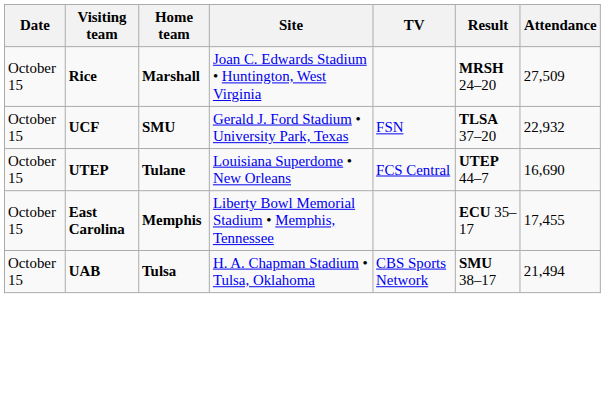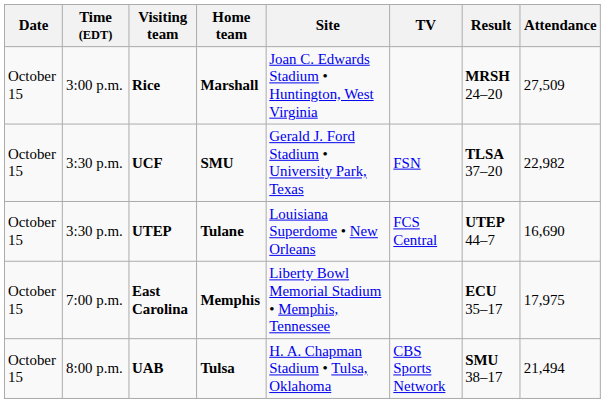+ column: Time (EDT) | 3:00 p.m. | 3:30 p.m. | 3:30 p.m. | 7:00 p.m. | 8:00 p.m.
UCF | Attendance: 22,932 -> 22,982
East Carolina | Attendance: 17,455 -> 17,975
